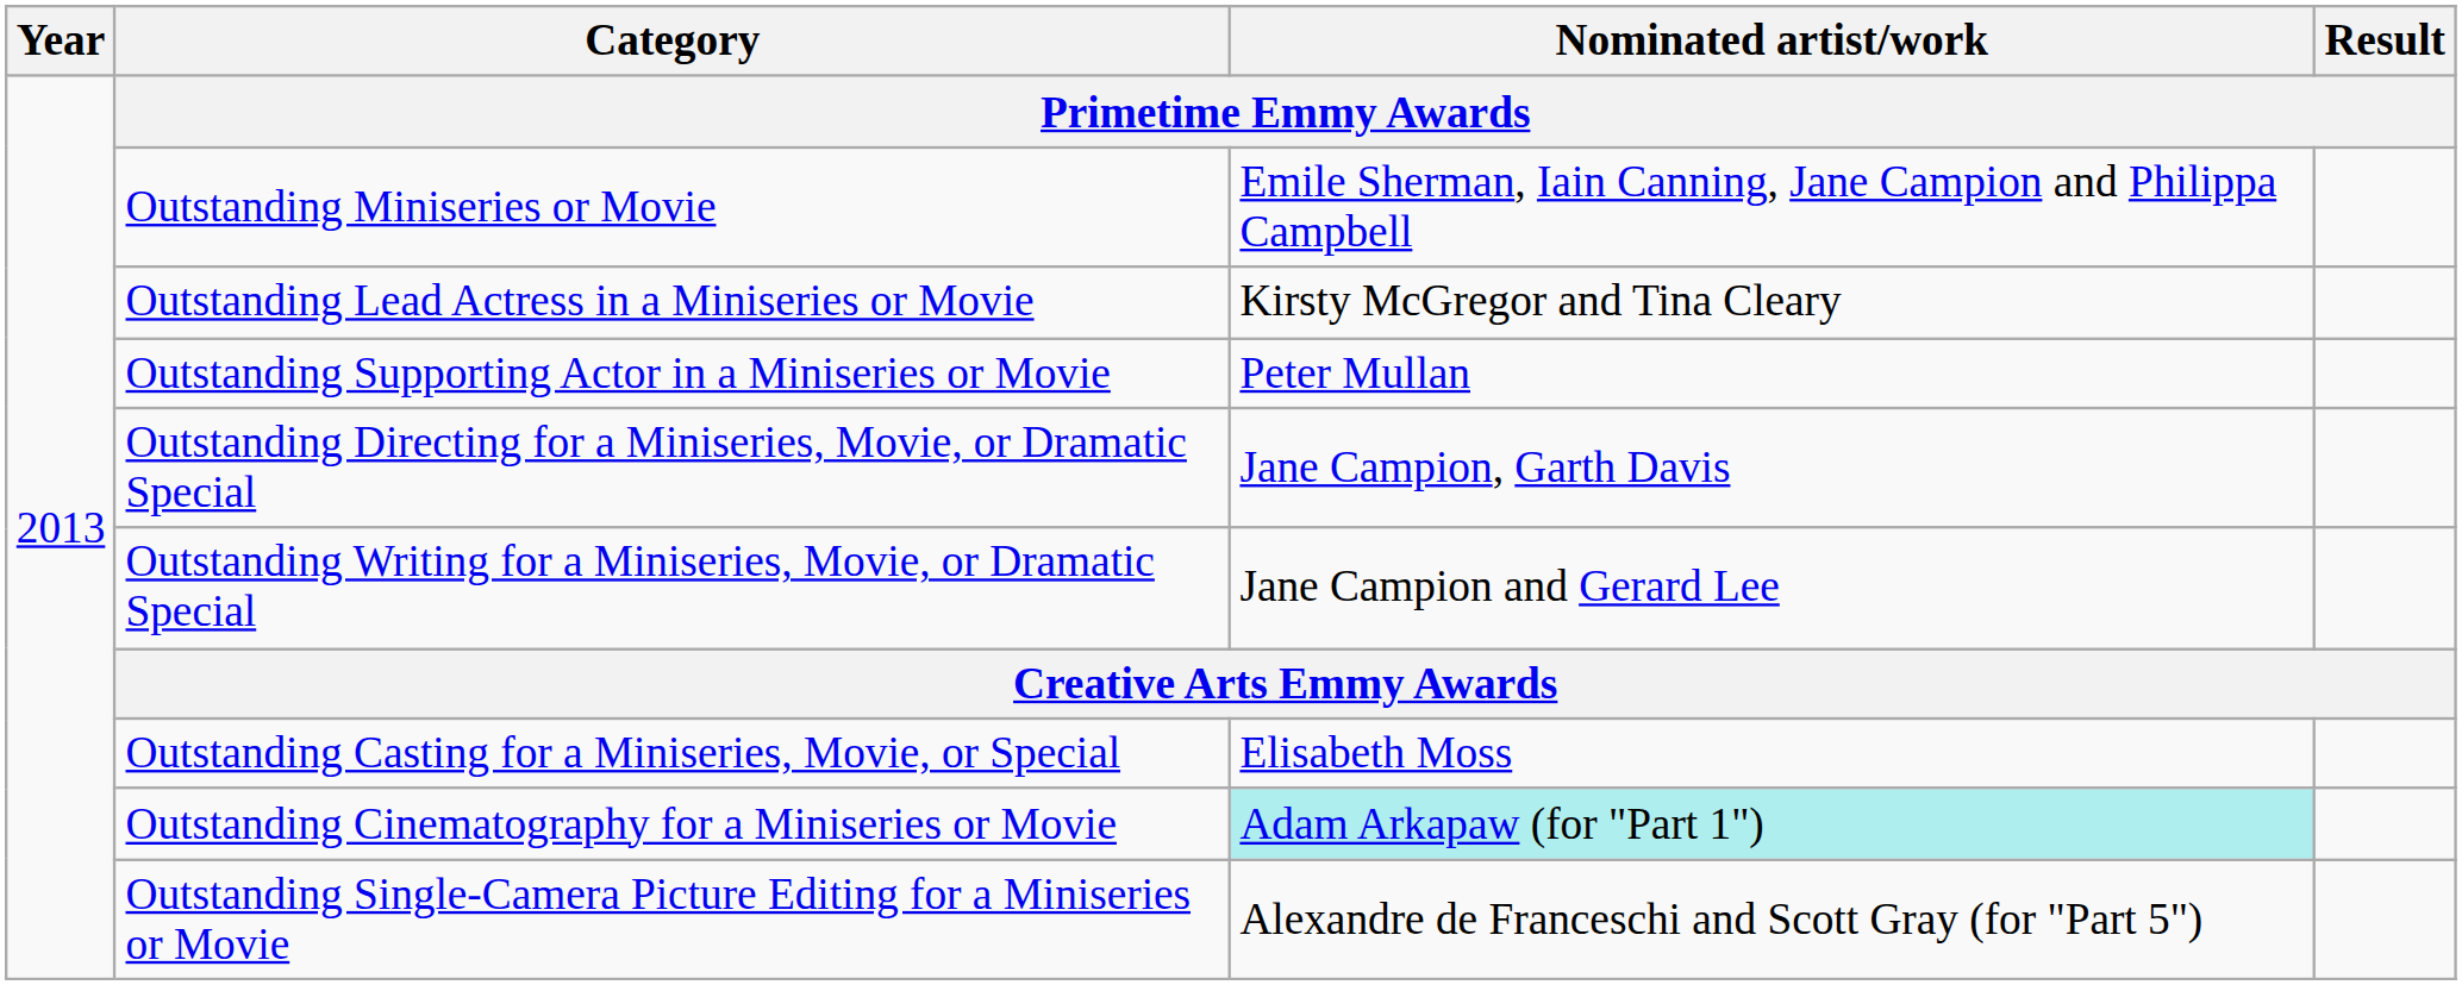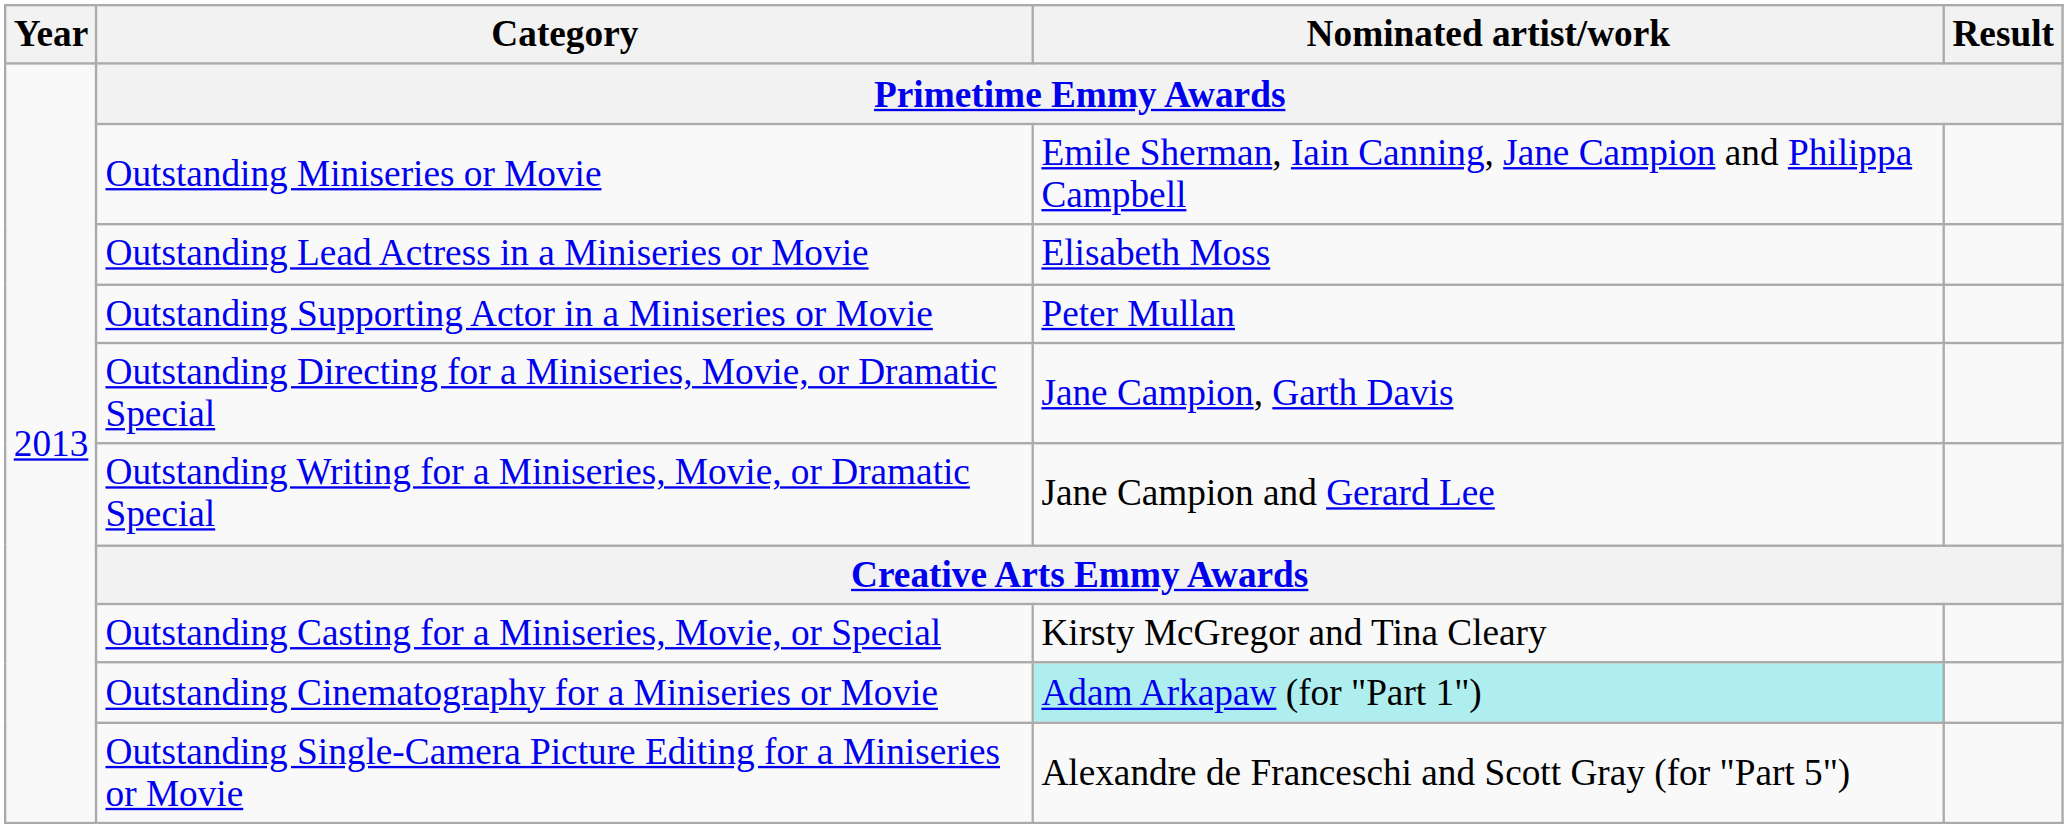Outstanding Lead Actress in a Miniseries or Movie | Nominated artist/work: Kirsty McGregor and Tina Cleary -> Elisabeth Moss
Outstanding Casting for a Miniseries, Movie, or Special | Nominated artist/work: Elisabeth Moss -> Kirsty McGregor and Tina Cleary
